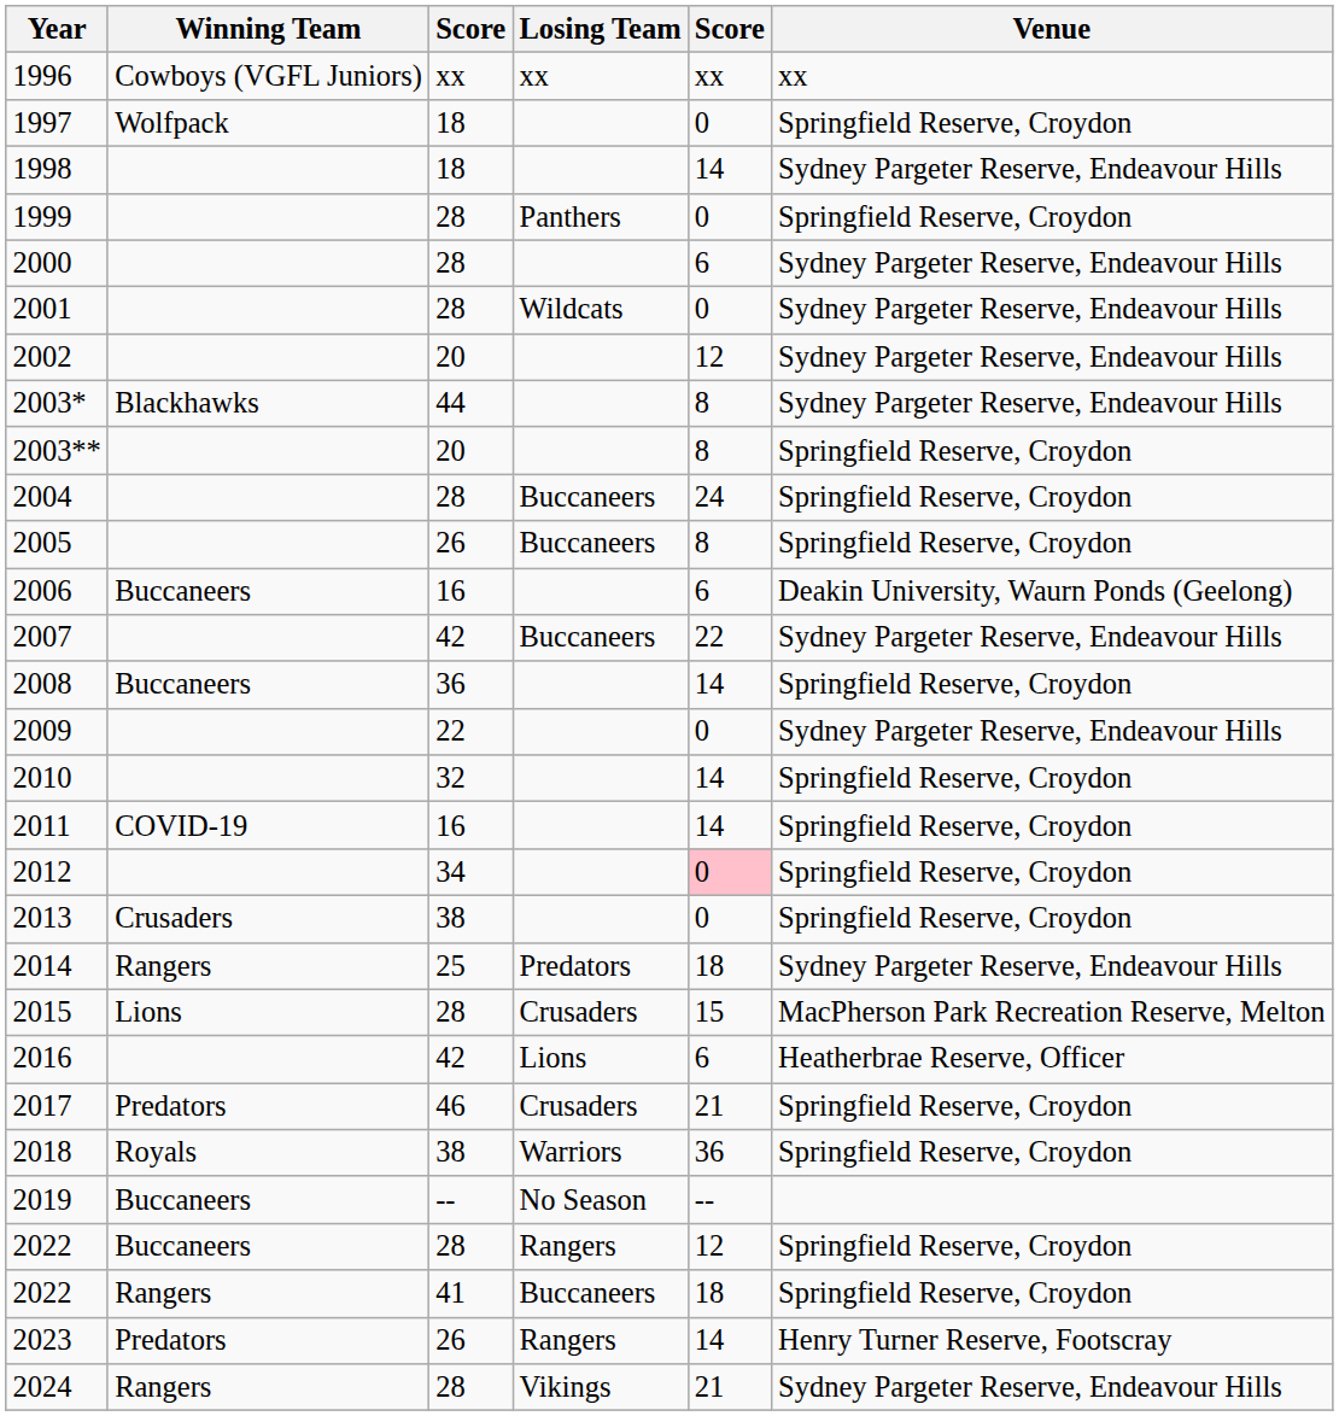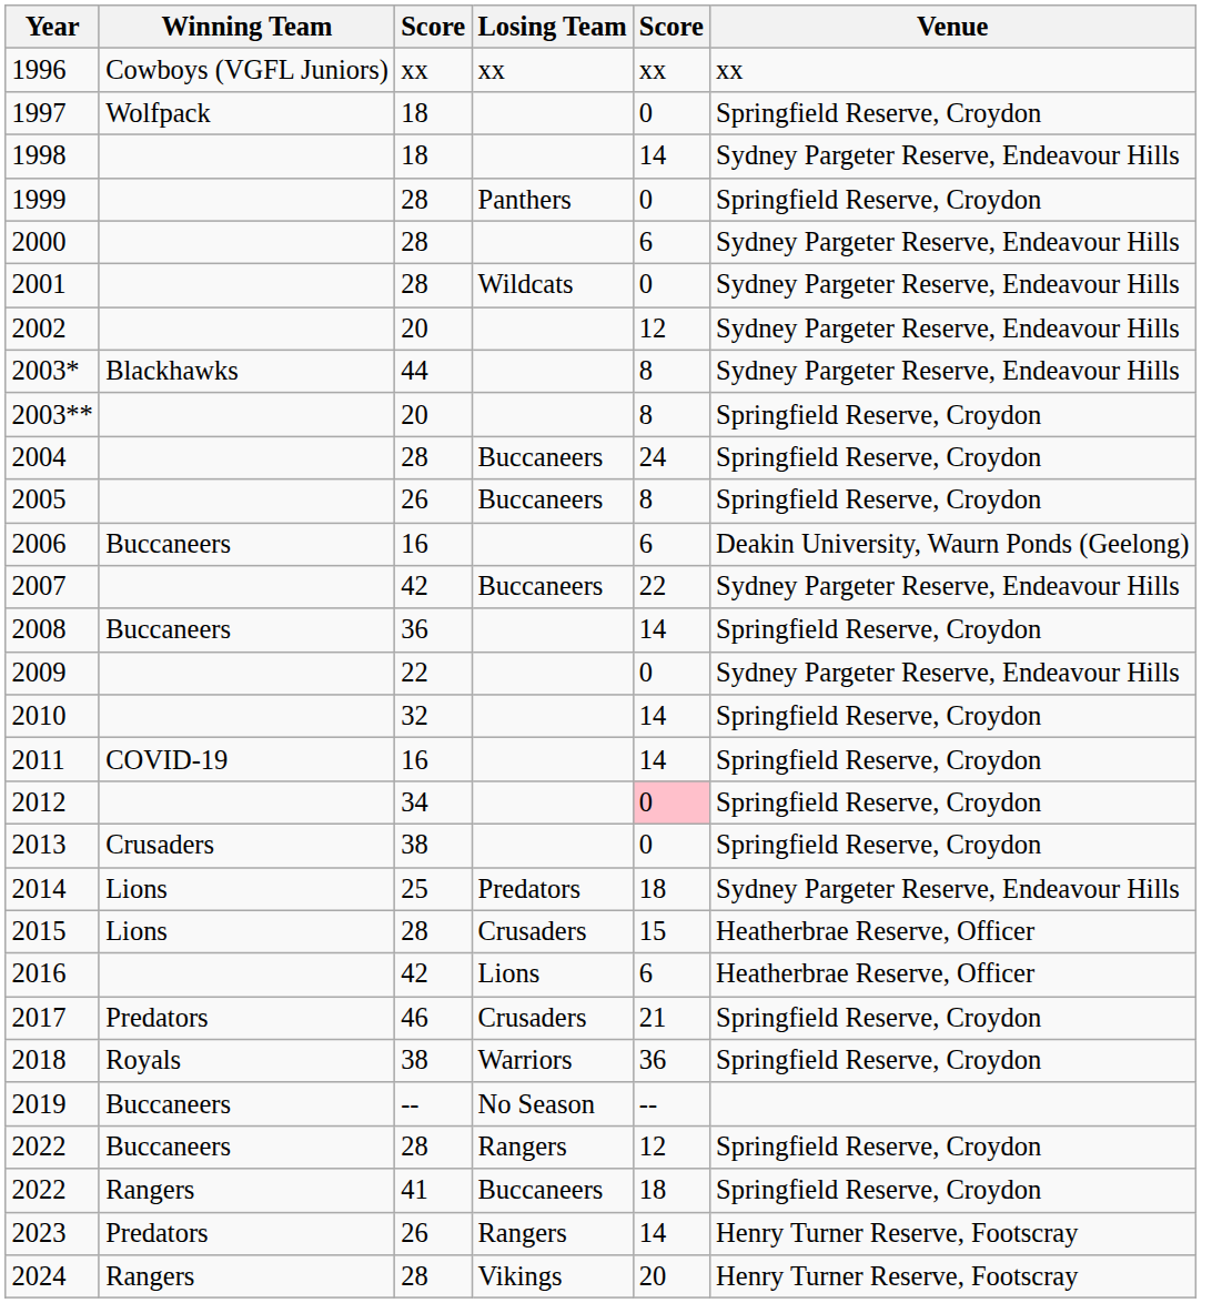2014 | Winning Team: Rangers -> Lions
2015 | Venue: MacPherson Park Recreation Reserve, Melton -> Heatherbrae Reserve, Officer
2024 | column 5: 21 -> 20
2024 | Venue: Sydney Pargeter Reserve, Endeavour Hills -> Henry Turner Reserve, Footscray
